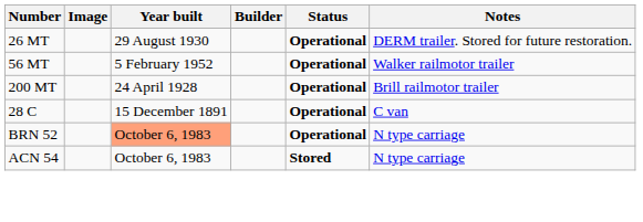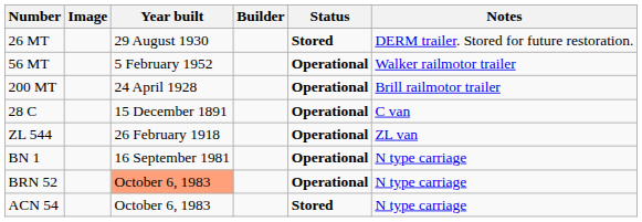26 MT | Status: Operational -> Stored
+ row: ZL 544 | 26 February 1918 | Operational | ZL van
+ row: BN 1 | 16 September 1981 | Operational | N type carriage
